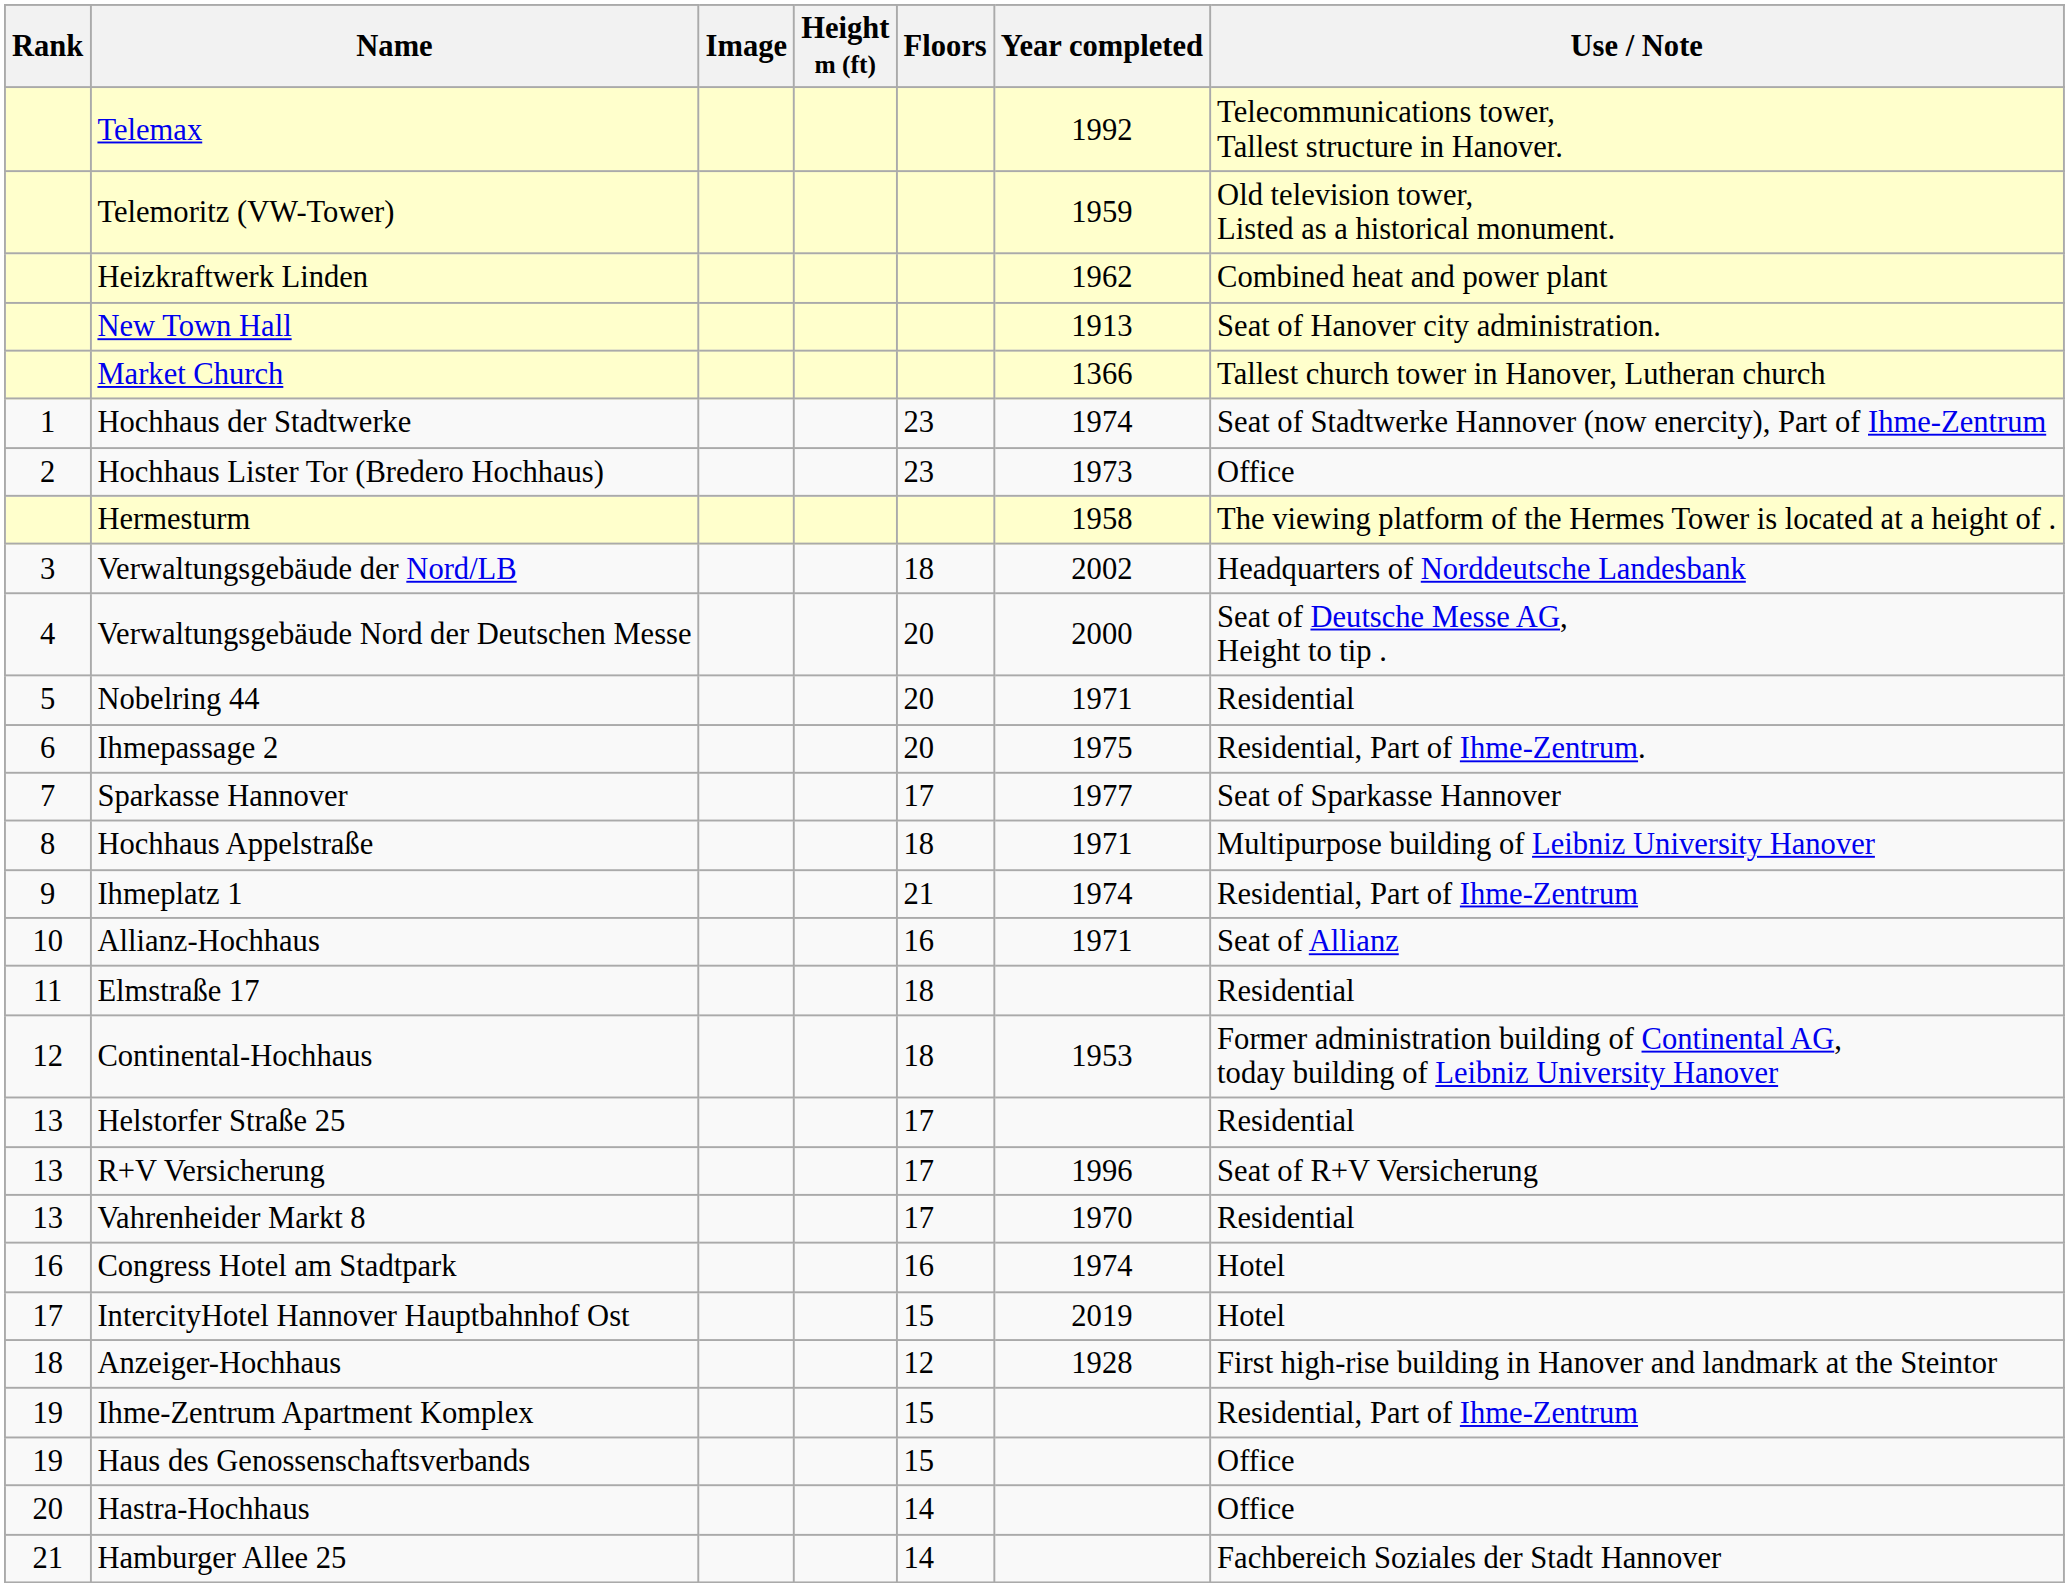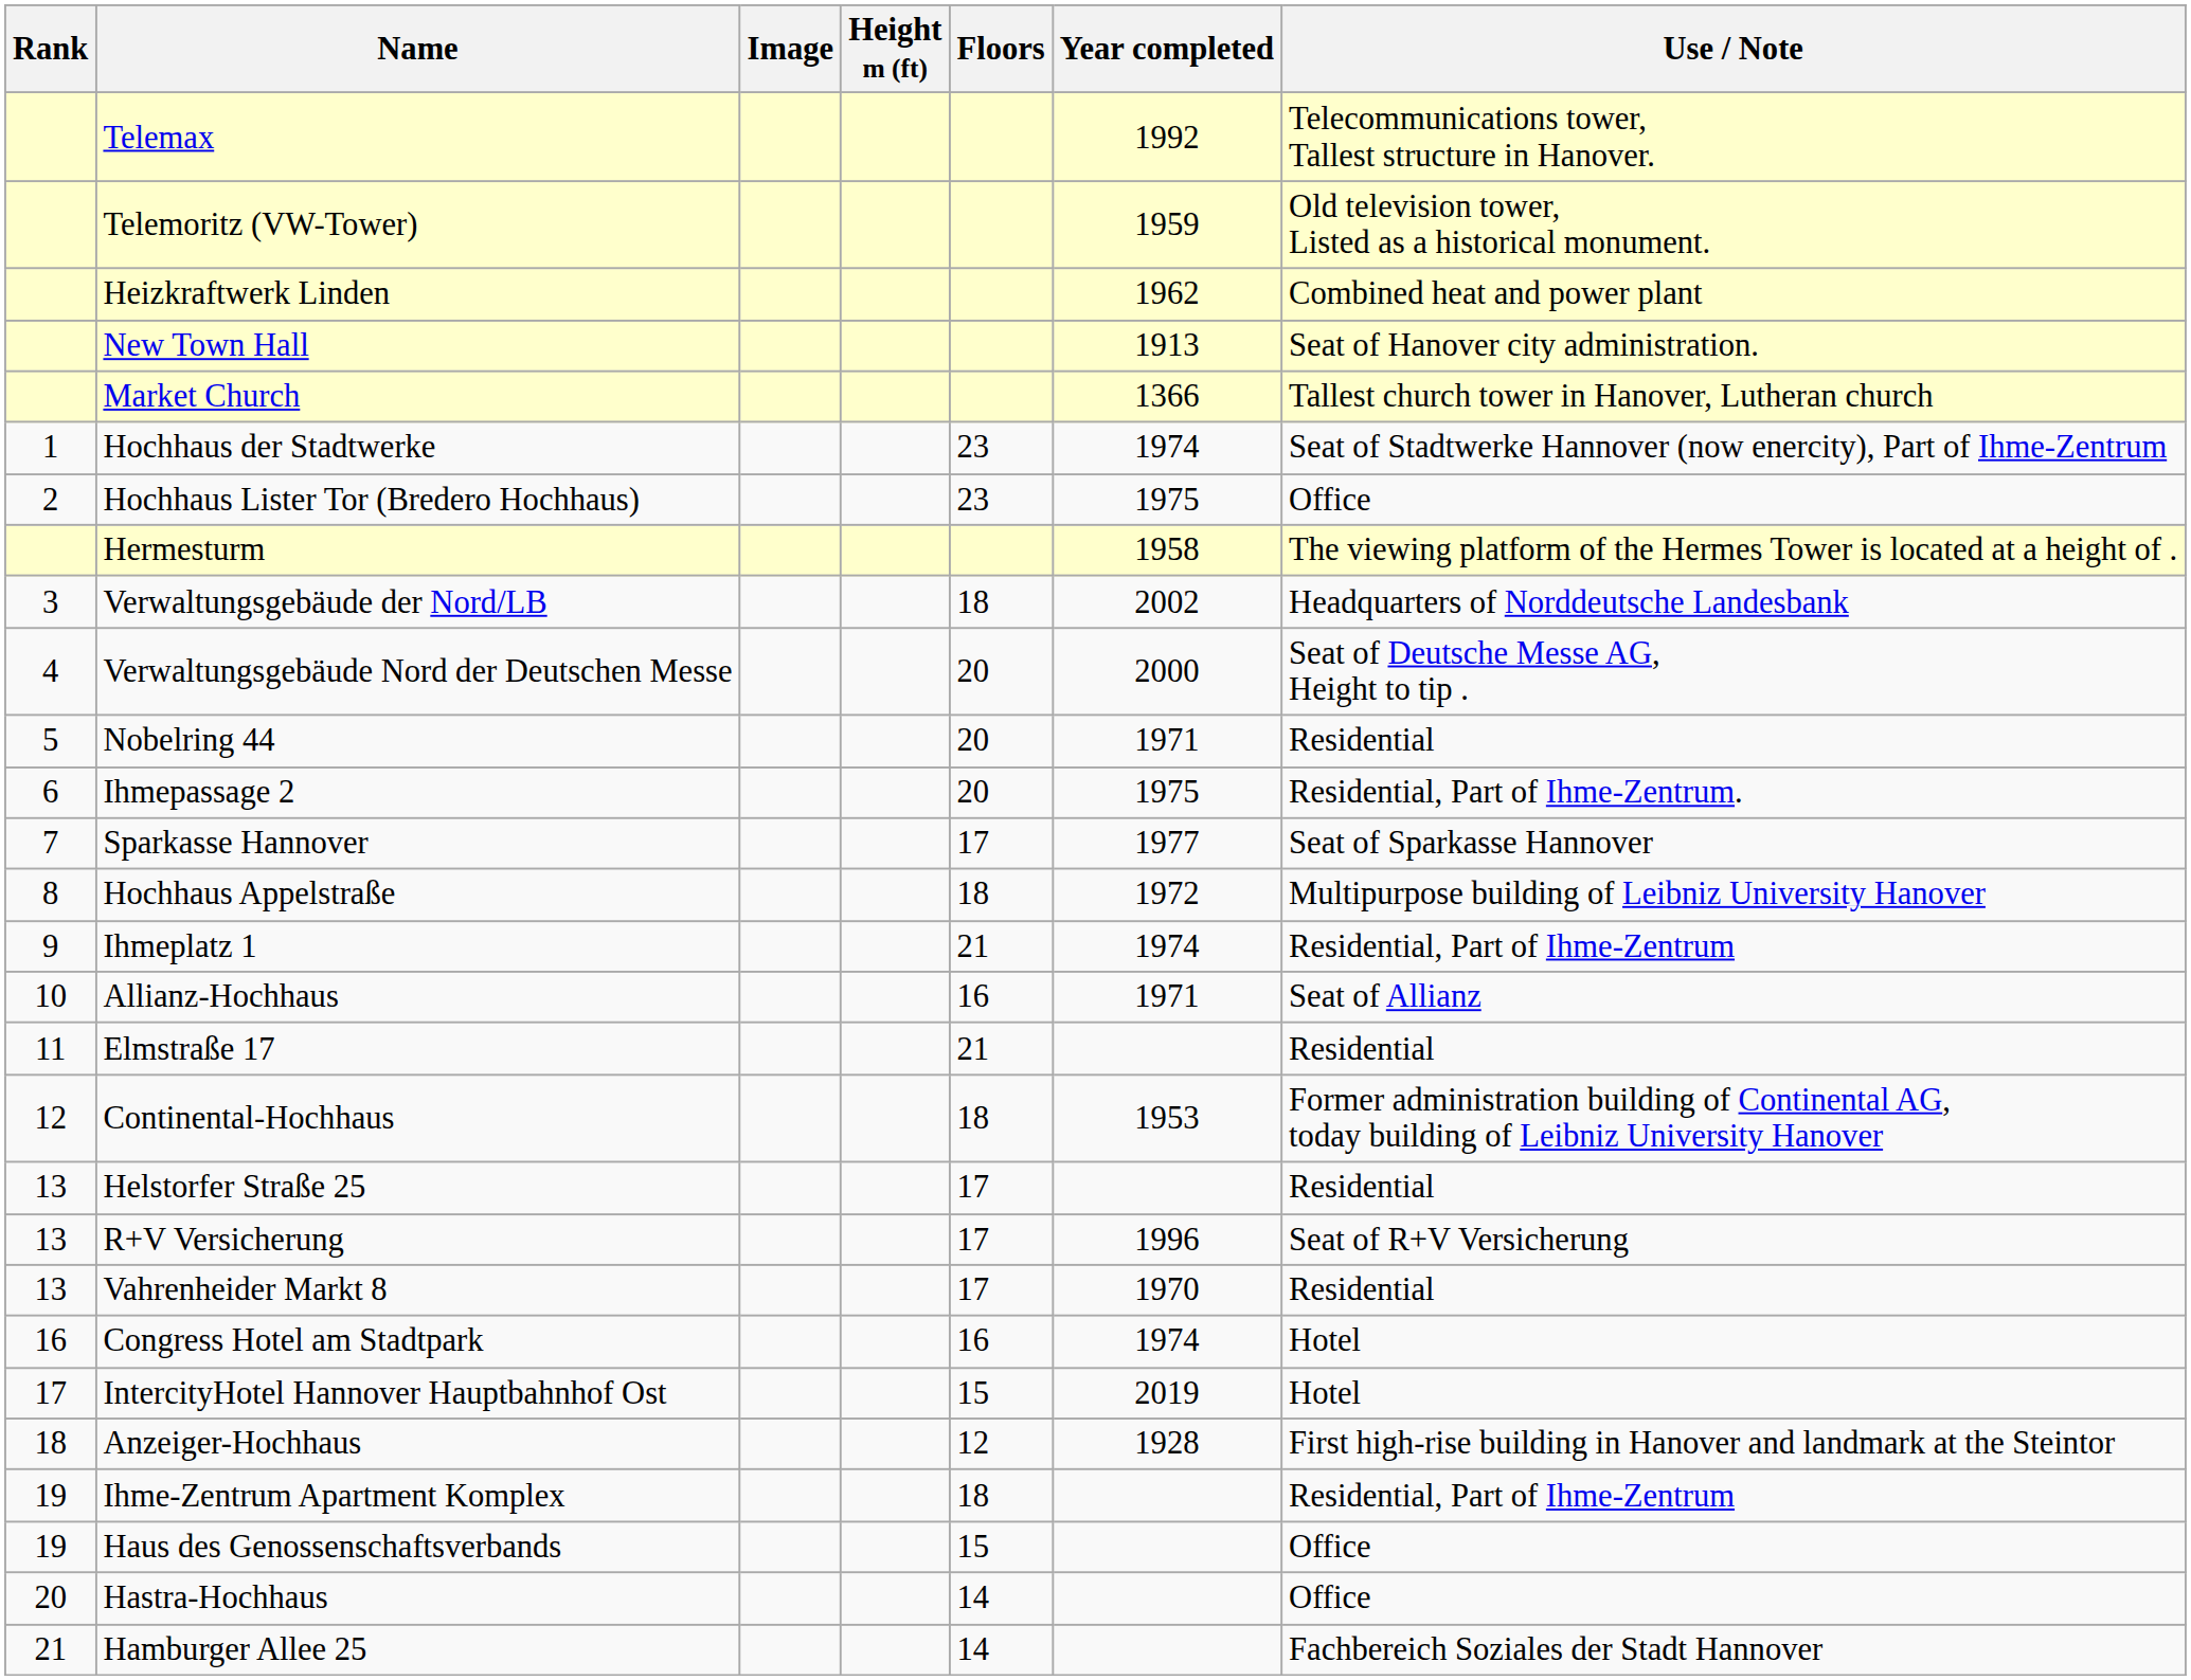Hochhaus Lister Tor (Bredero Hochhaus) | Year completed: 1973 -> 1975
Hochhaus Appelstraße | Year completed: 1971 -> 1972
Elmstraße 17 | Floors: 18 -> 21
Ihme-Zentrum Apartment Komplex | Floors: 15 -> 18
